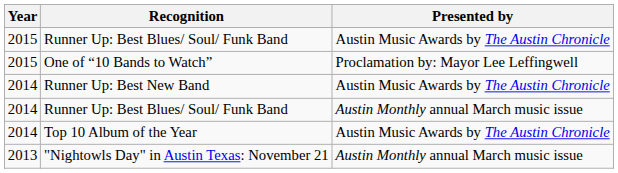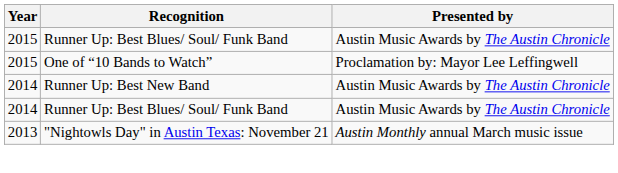2014 / Runner Up: Best Blues/ Soul/ Funk Band | Presented by: Austin Monthly annual March music issue -> Austin Music Awards by The Austin Chronicle
- row: 2014 | Top 10 Album of the Year | Austin Music Awards by The Austin Chronicle
